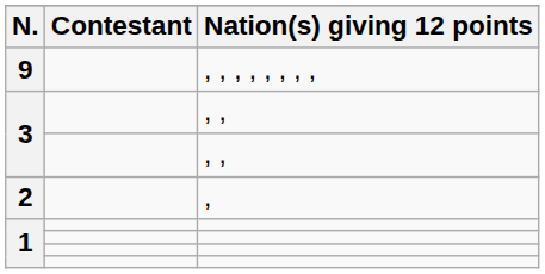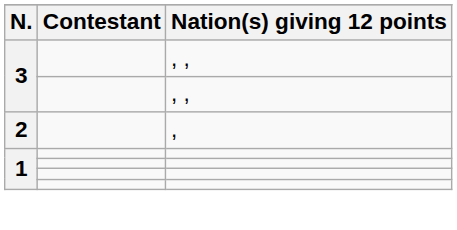- row: 9 | , , , , , , , ,
